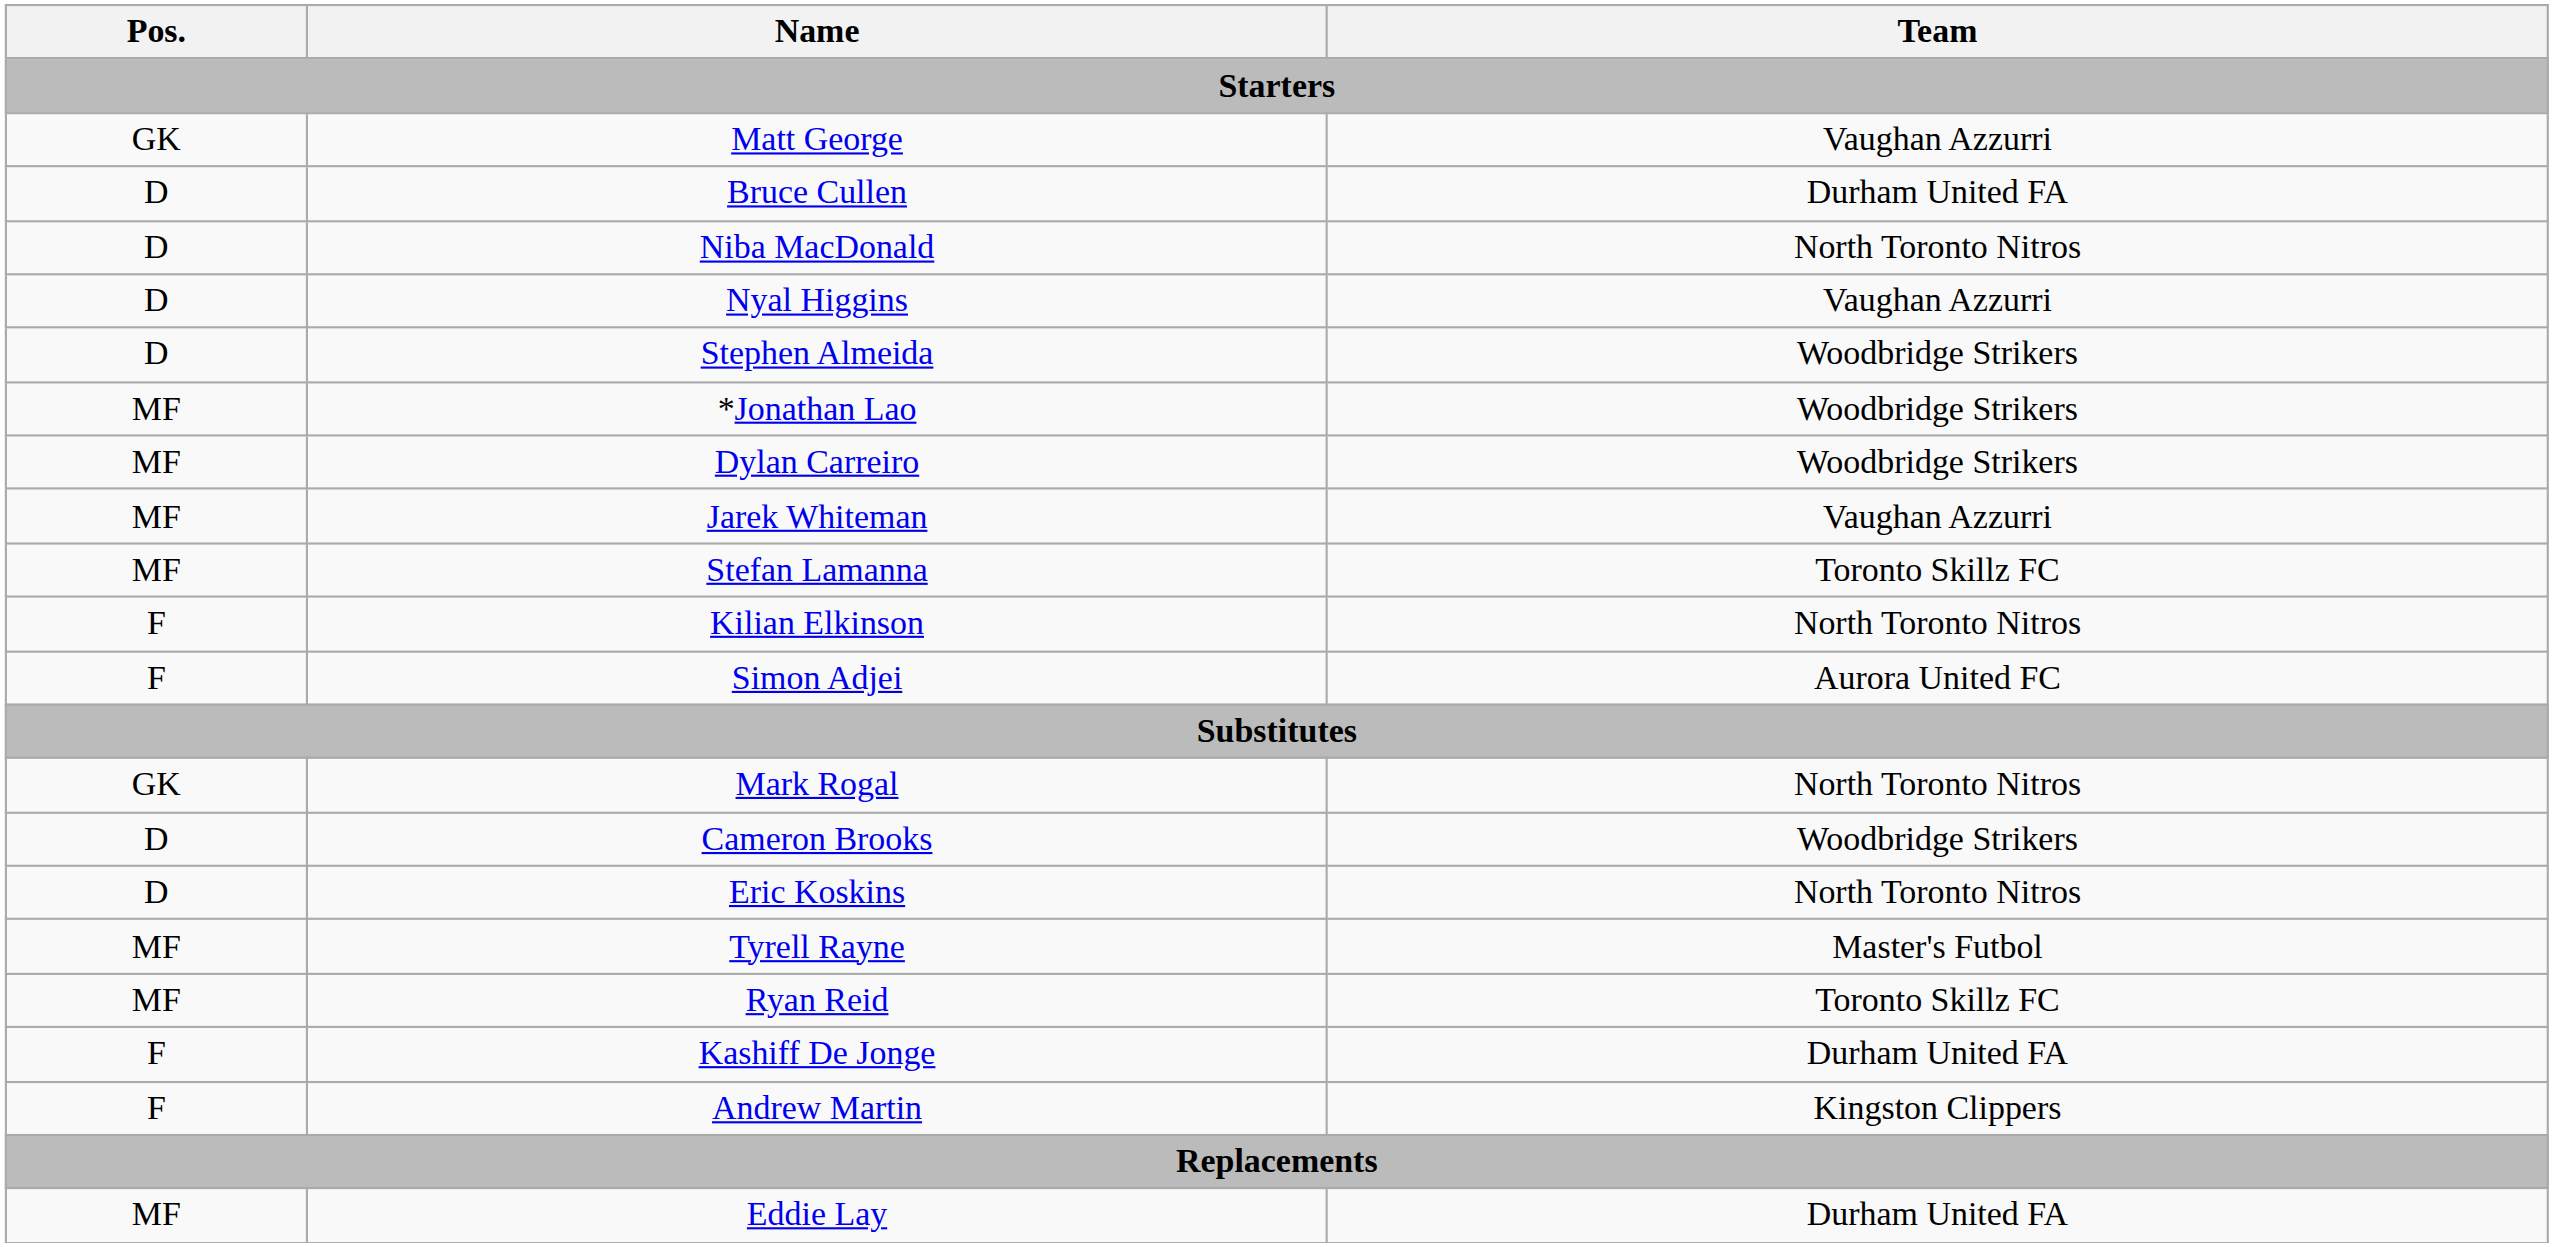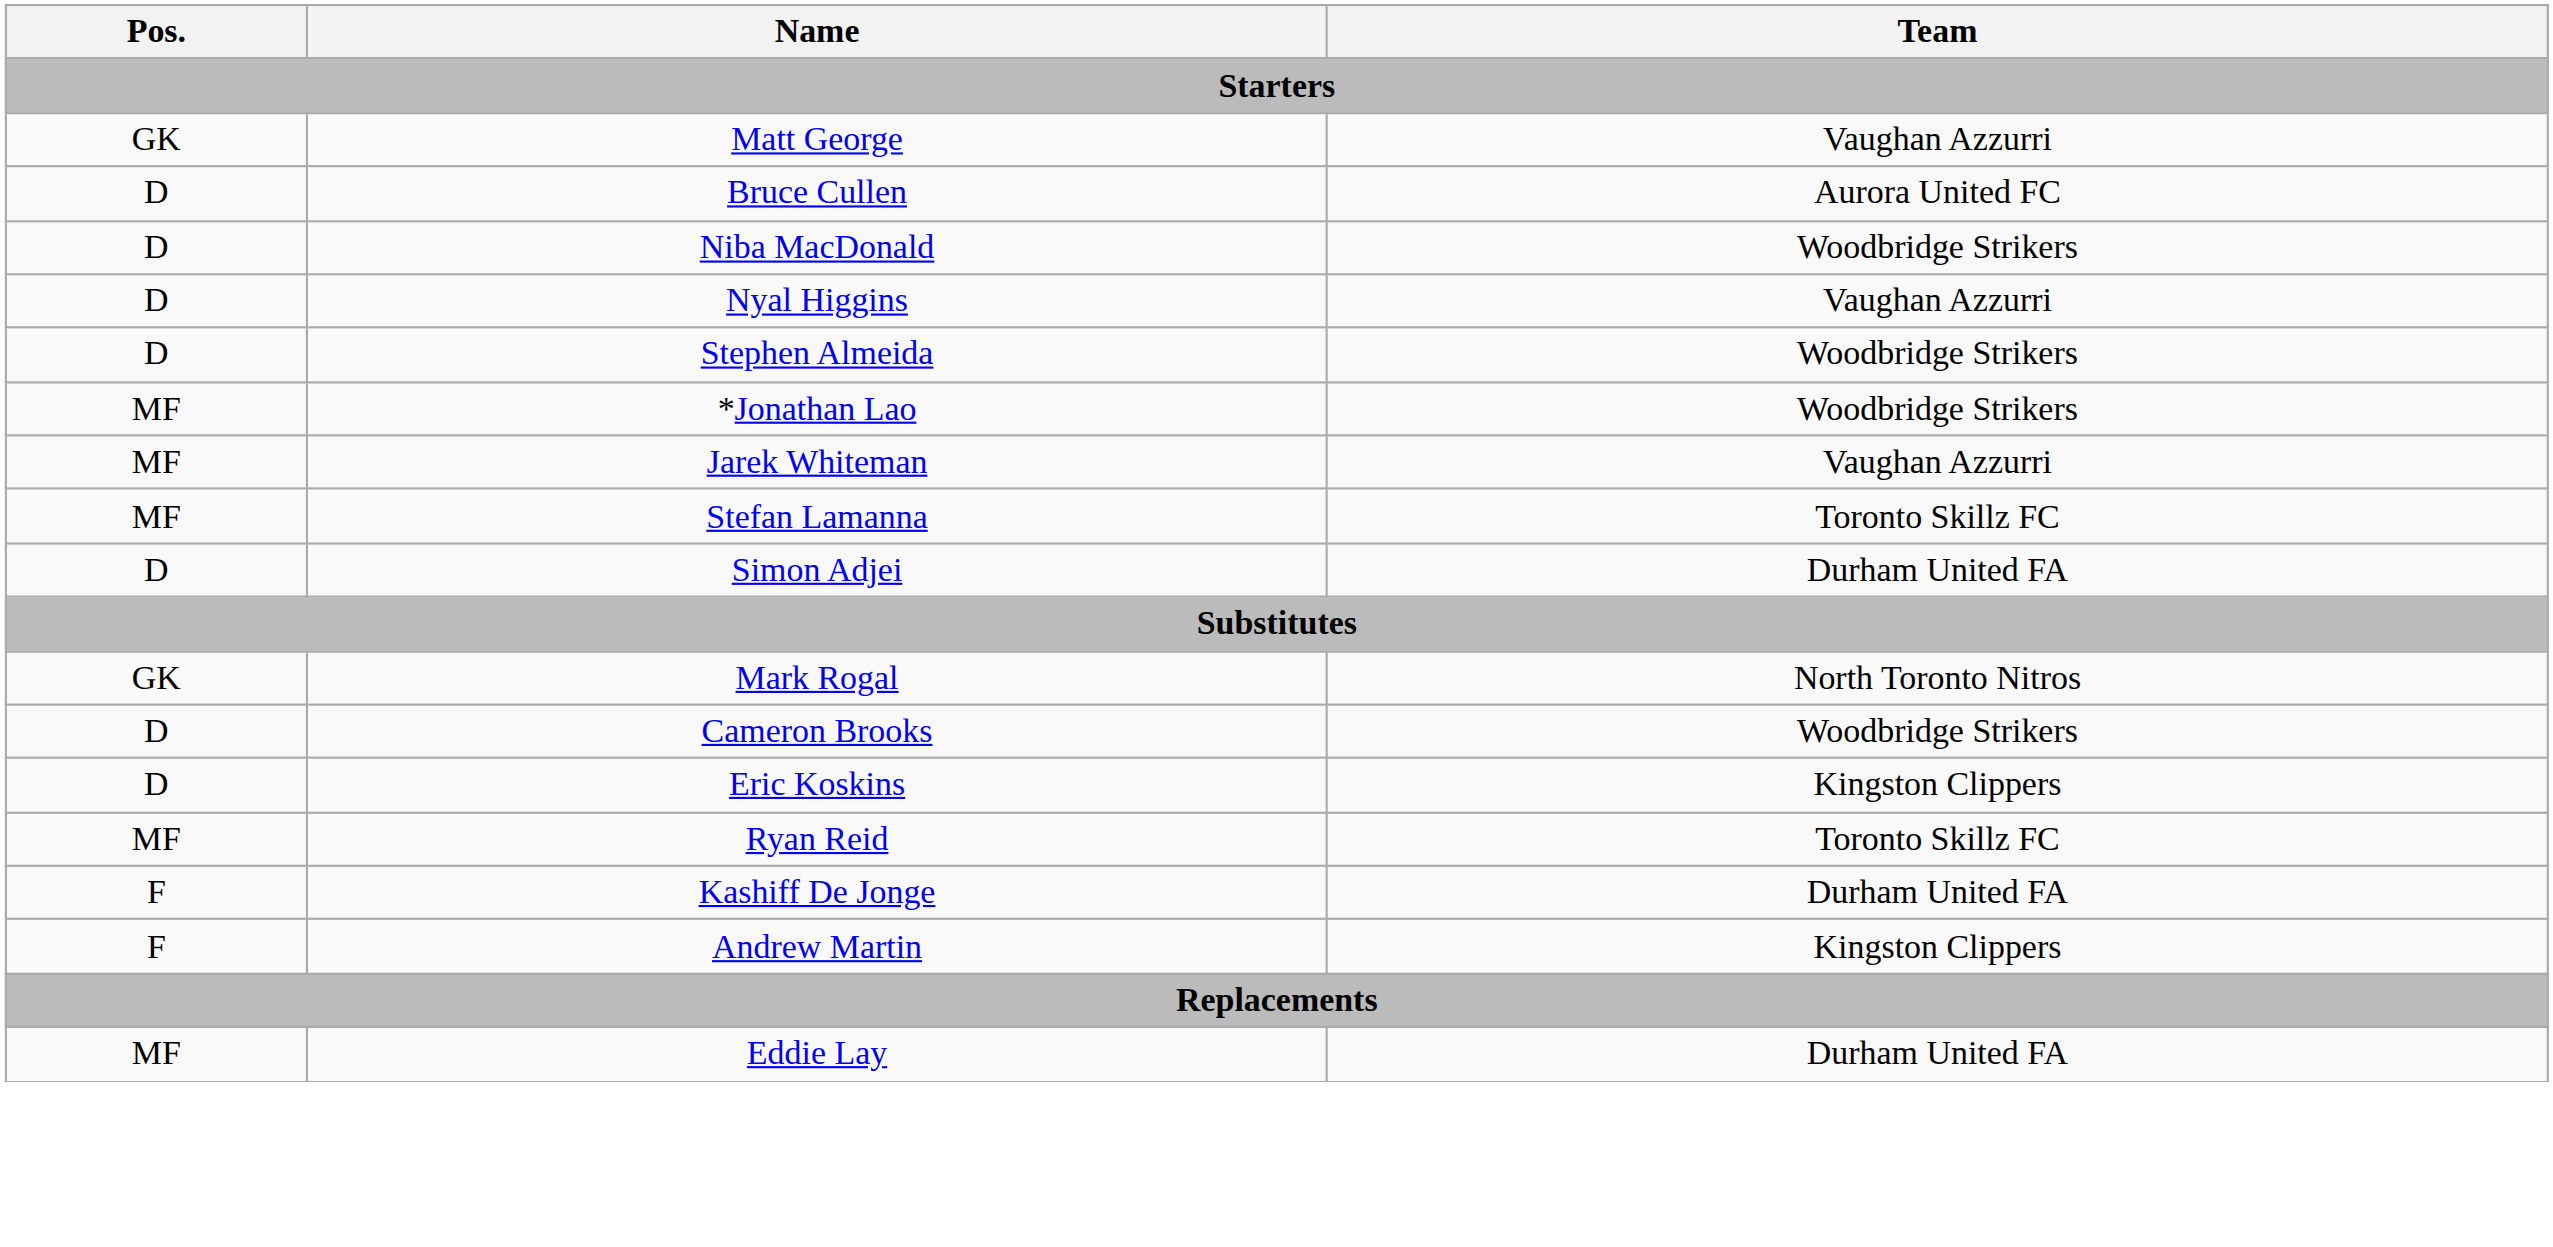Bruce Cullen | Team: Durham United FA -> Aurora United FC
Niba MacDonald | Team: North Toronto Nitros -> Woodbridge Strikers
- row: MF | Dylan Carreiro | Woodbridge Strikers
- row: F | Kilian Elkinson | North Toronto Nitros
Simon Adjei | Pos.: F -> D
Simon Adjei | Team: Aurora United FC -> Durham United FA
Eric Koskins | Team: North Toronto Nitros -> Kingston Clippers
- row: MF | Tyrell Rayne | Master's Futbol
